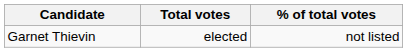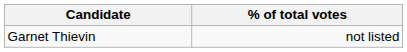- column: Total votes | elected
